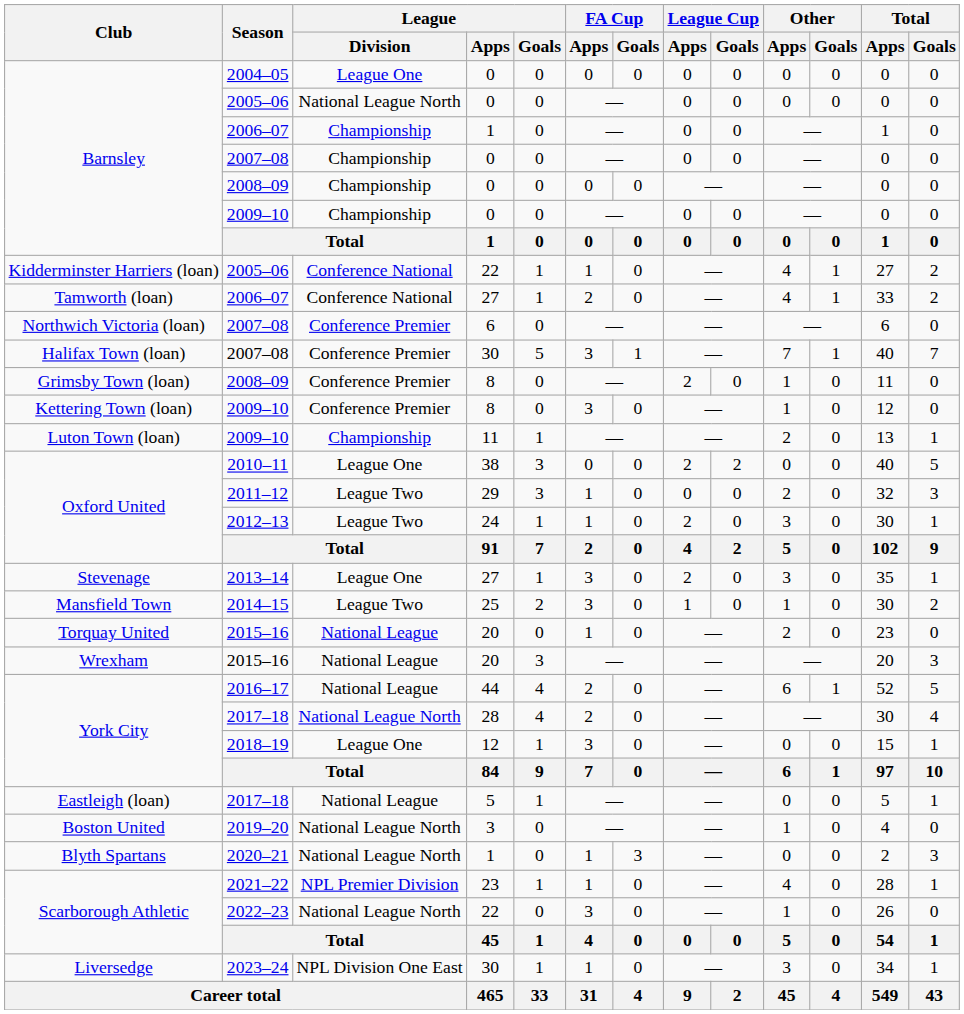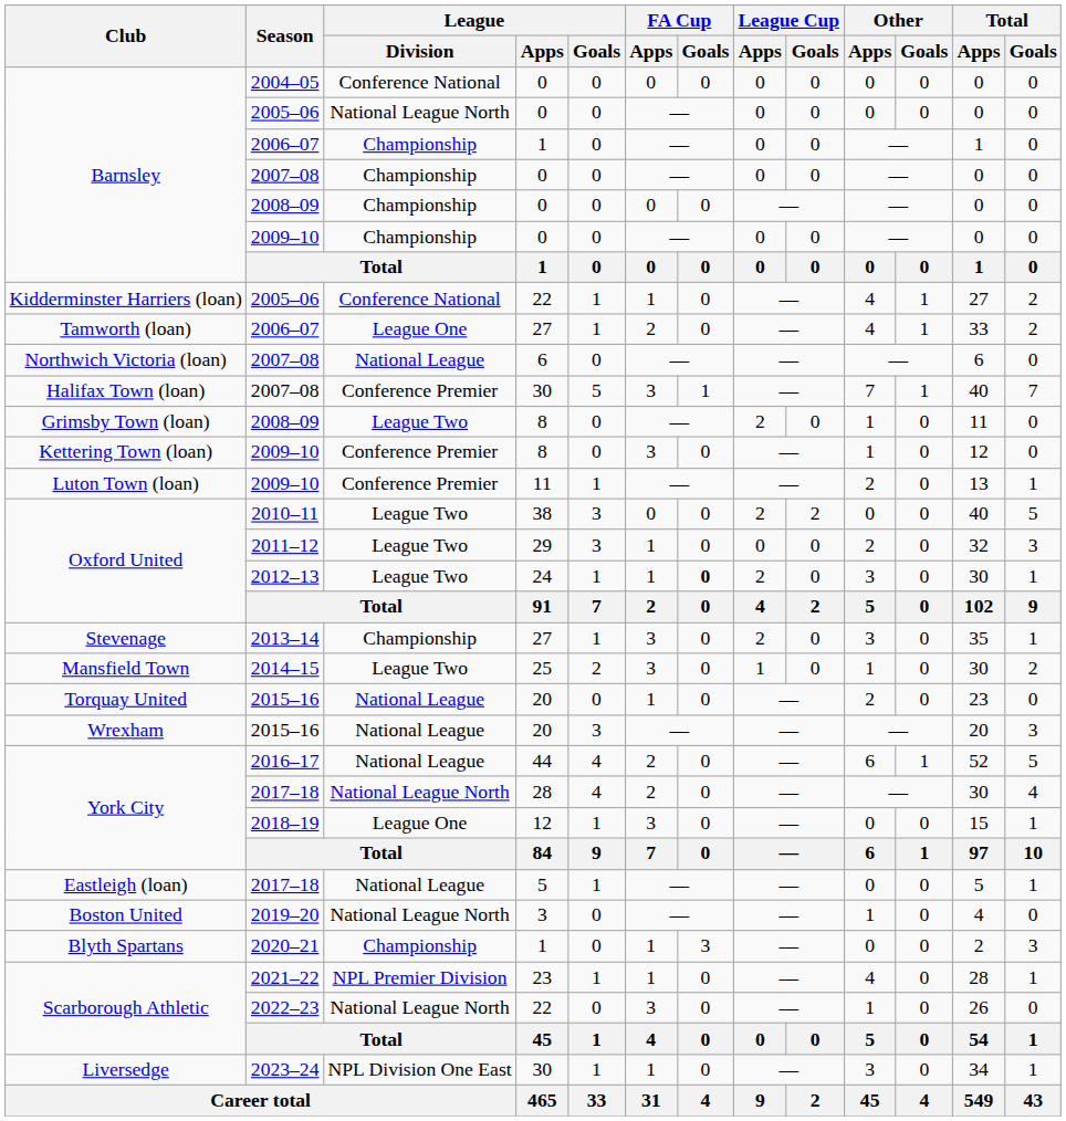2004–05 | League / Division: League One -> Conference National
Tamworth (loan) / 2006–07 | League / Division: Conference National -> League One
Northwich Victoria (loan) / 2007–08 | League / Division: Conference Premier -> National League
Grimsby Town (loan) / 2008–09 | League / Division: Conference Premier -> League Two
Luton Town (loan) / 2009–10 | League / Division: Championship -> Conference Premier
2010–11 | League / Division: League One -> League Two
2012–13 | FA Cup / Goals: normal -> bold
2013–14 | League / Division: League One -> Championship
2020–21 | League / Division: National League North -> Championship
